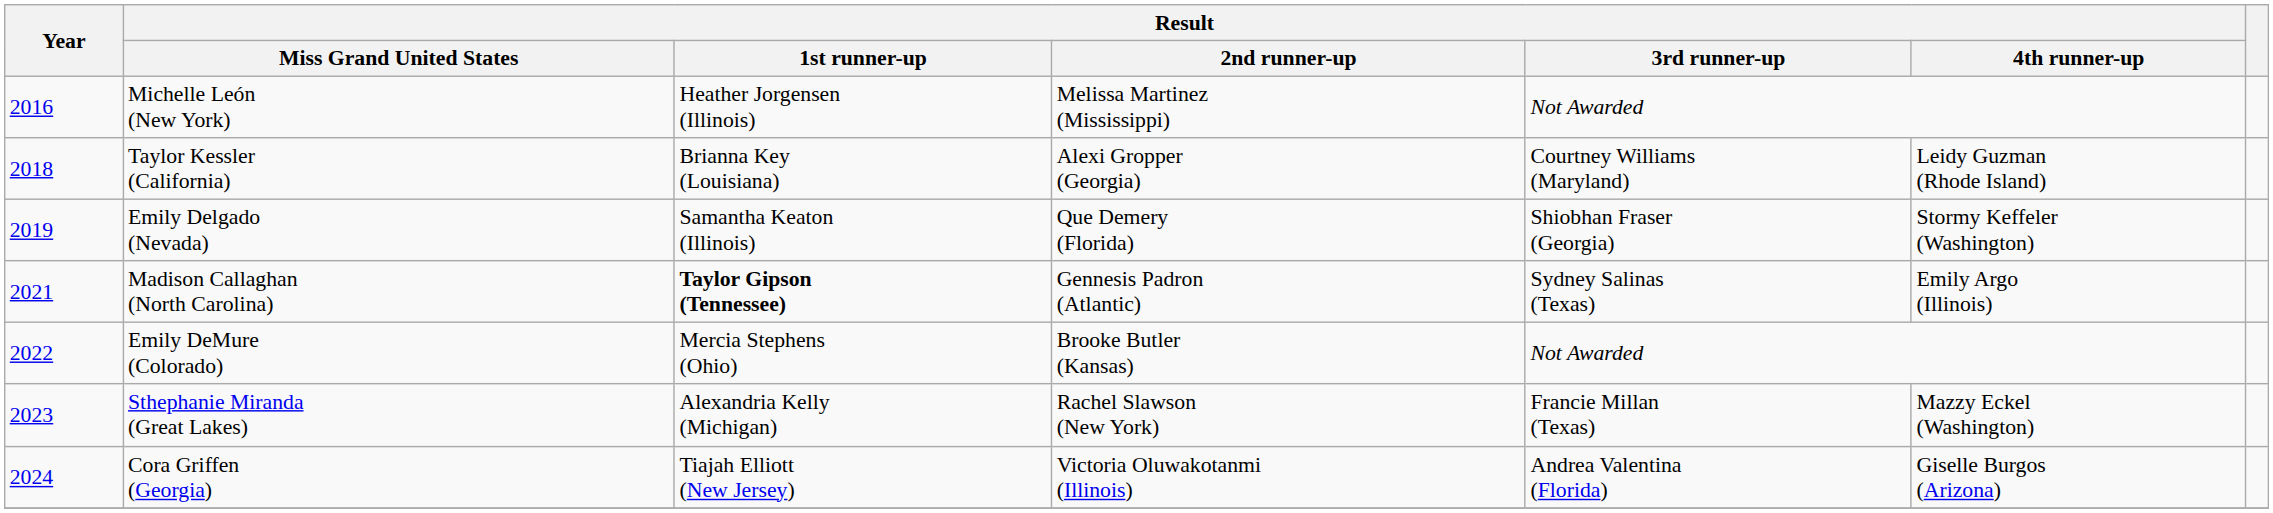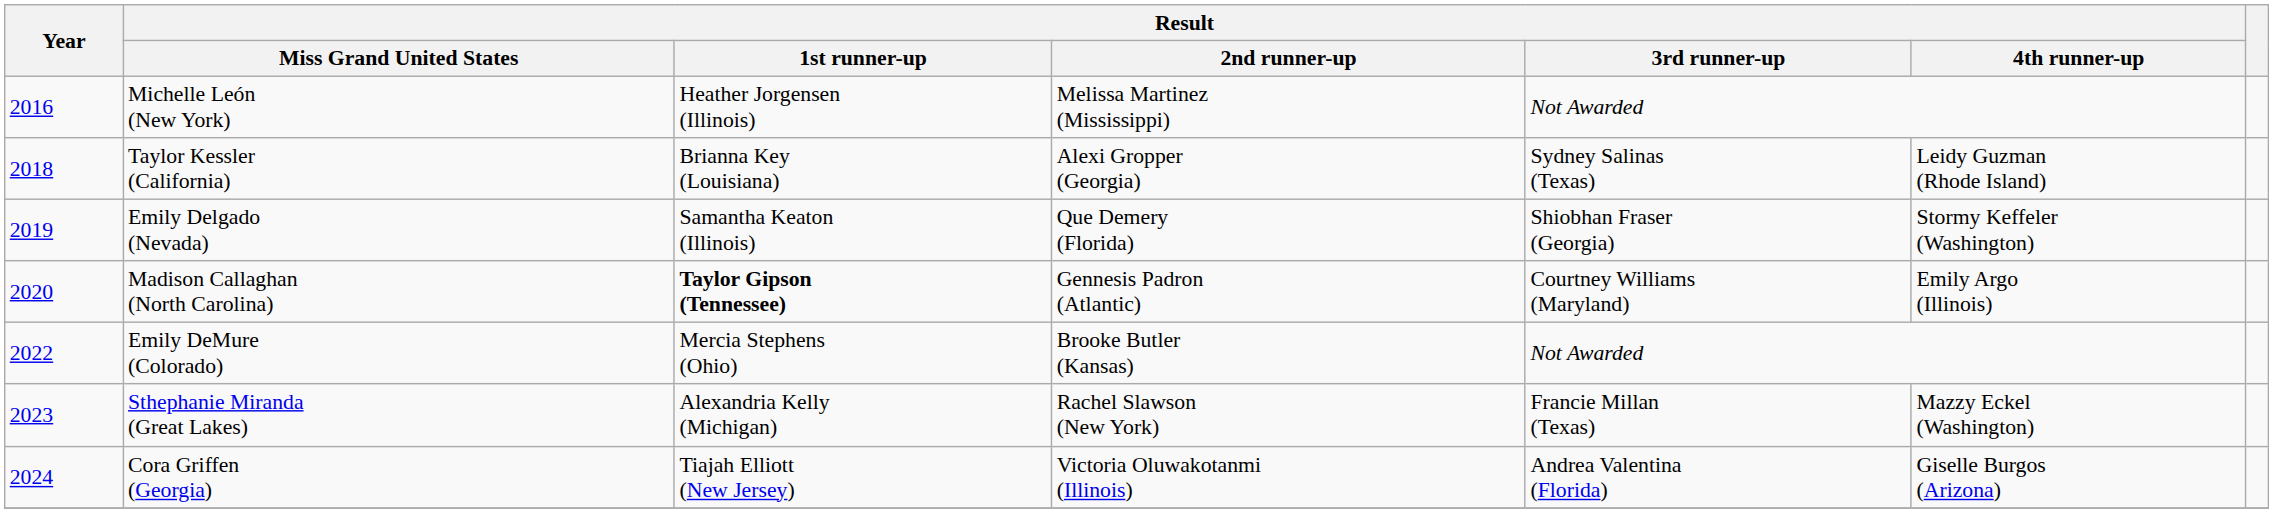Taylor Kessler (California) | Result / 3rd runner-up: Courtney Williams (Maryland) -> Sydney Salinas (Texas)
Madison Callaghan (North Carolina) | Year: 2021 -> 2020
Madison Callaghan (North Carolina) | Result / 3rd runner-up: Sydney Salinas (Texas) -> Courtney Williams (Maryland)
